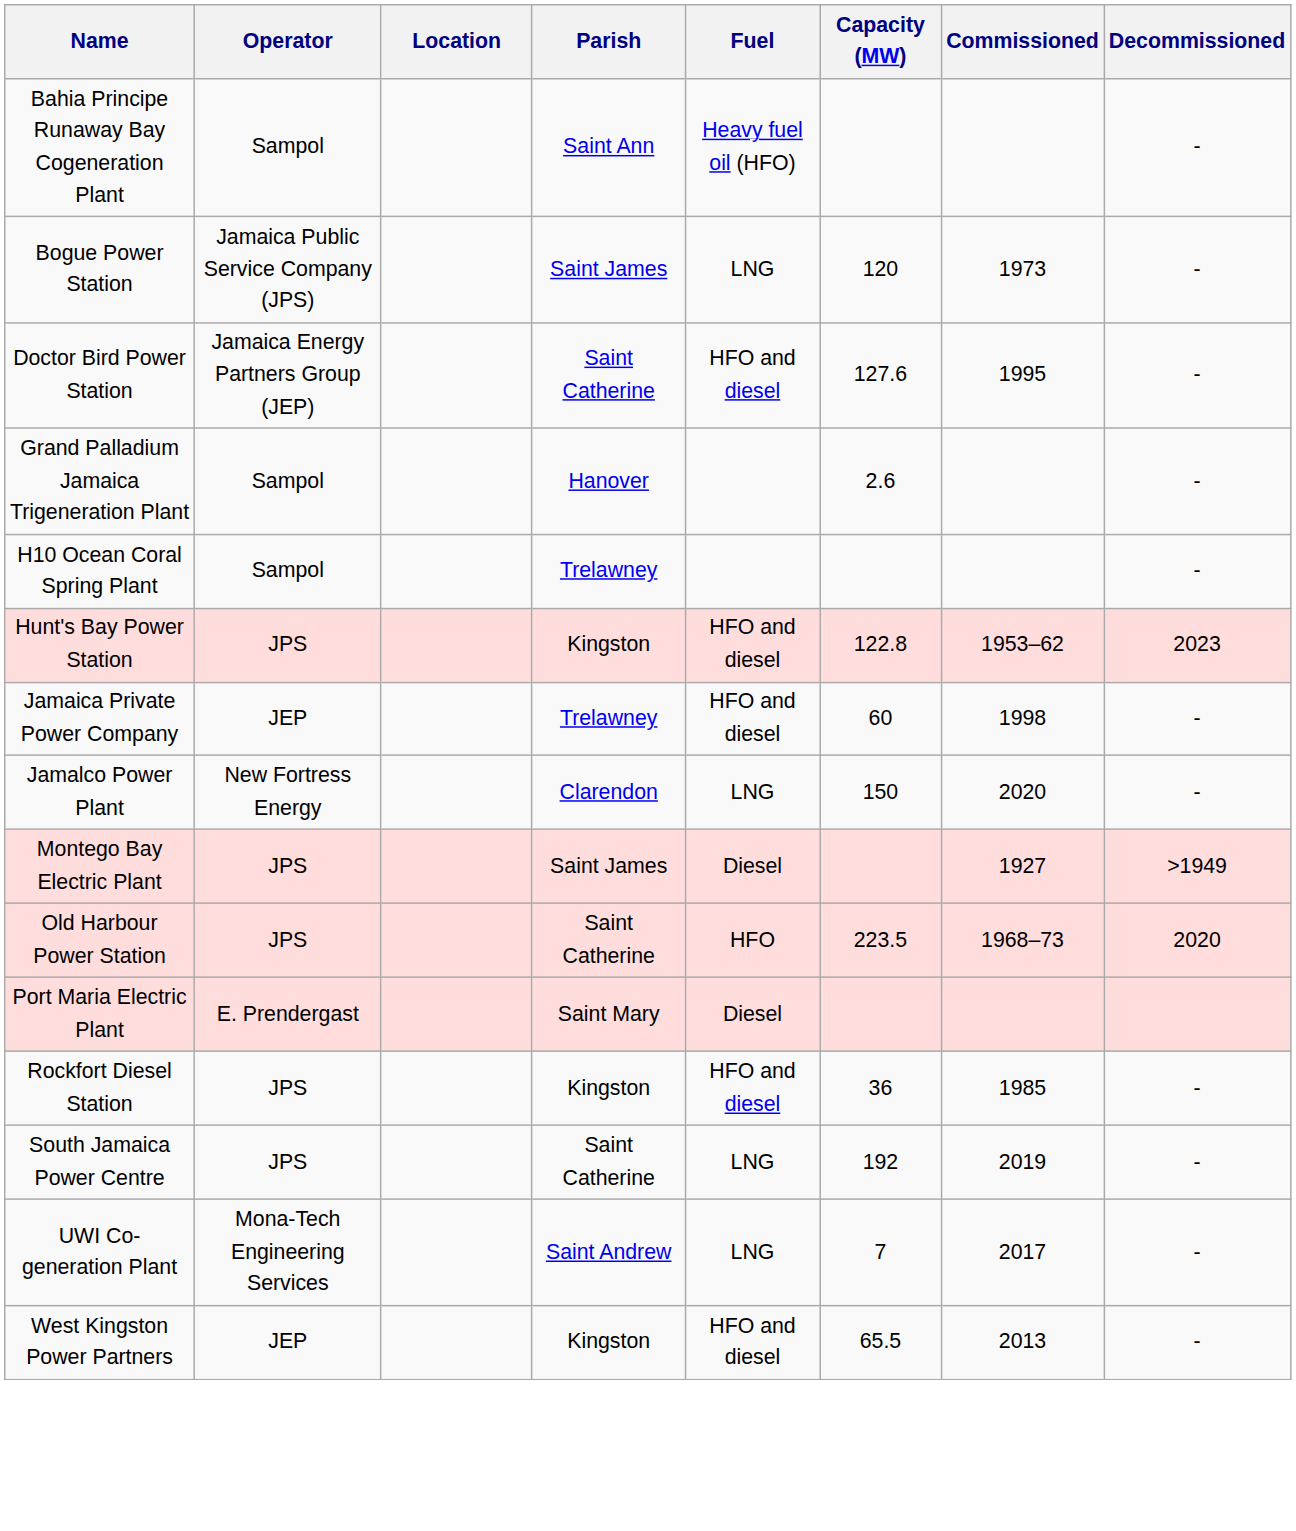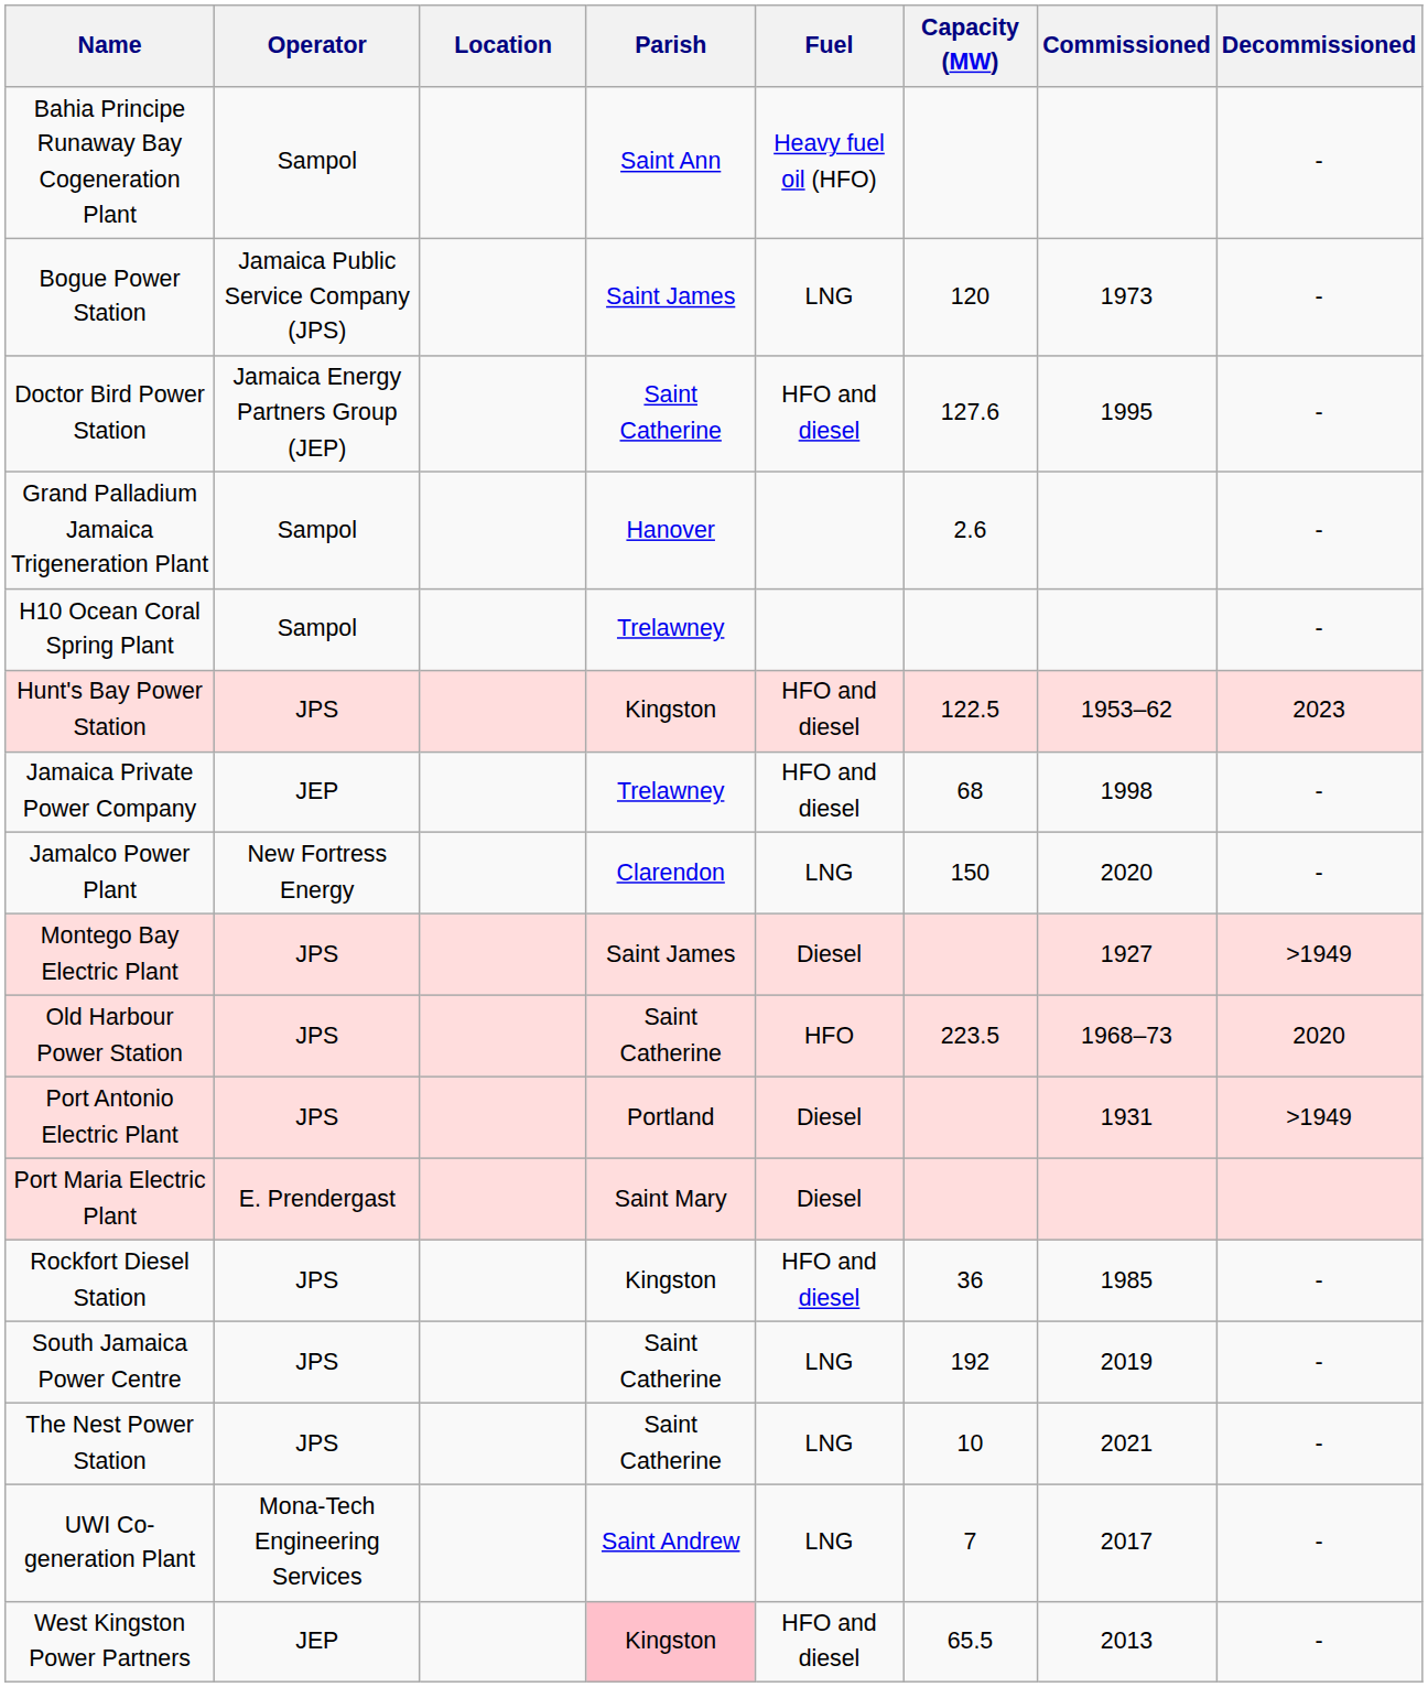Hunt's Bay Power Station | Capacity (MW): 122.8 -> 122.5
Jamaica Private Power Company | Capacity (MW): 60 -> 68
+ row: Port Antonio Electric Plant | JPS | Portland | Diesel | 1931 | >1949
+ row: The Nest Power Station | JPS | Saint Catherine | LNG | 10 | 2021 | -
West Kingston Power Partners | Parish: no background -> pink background
